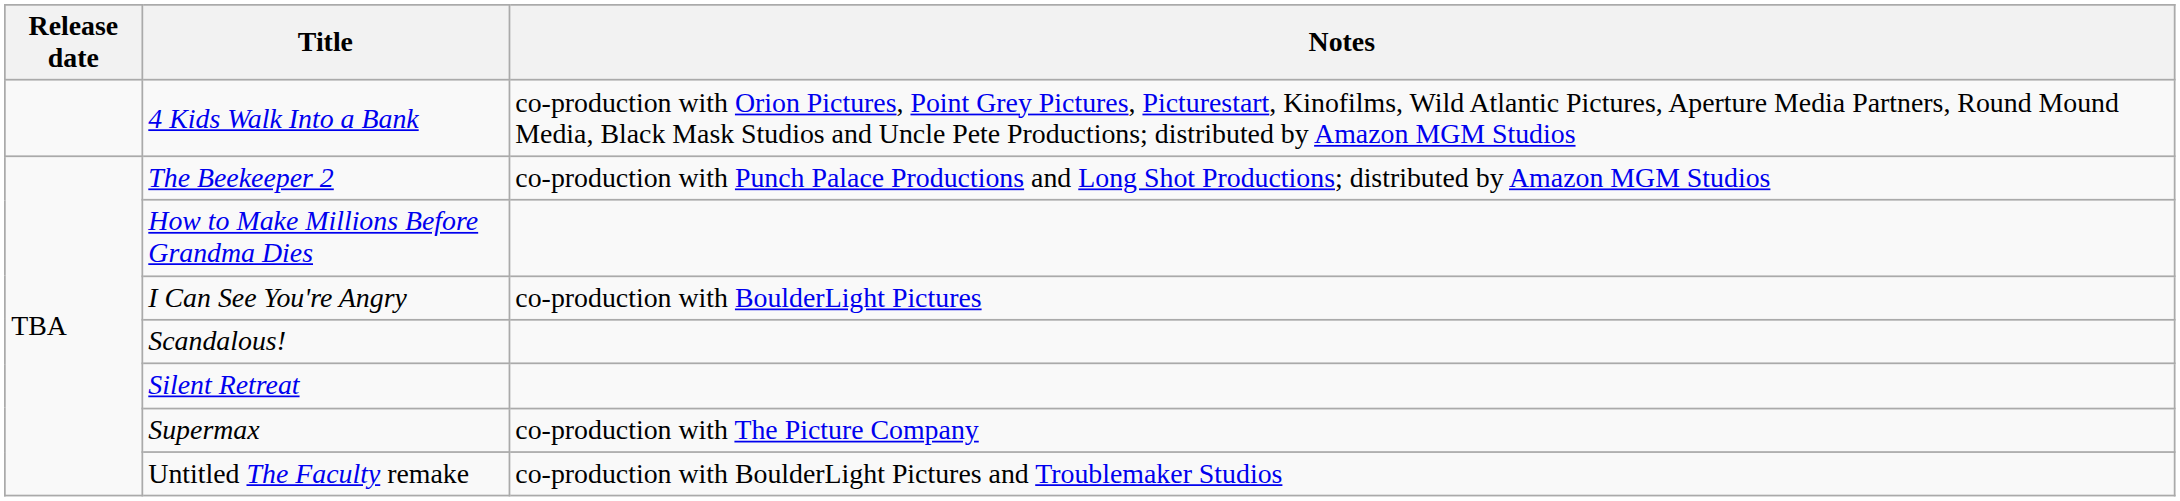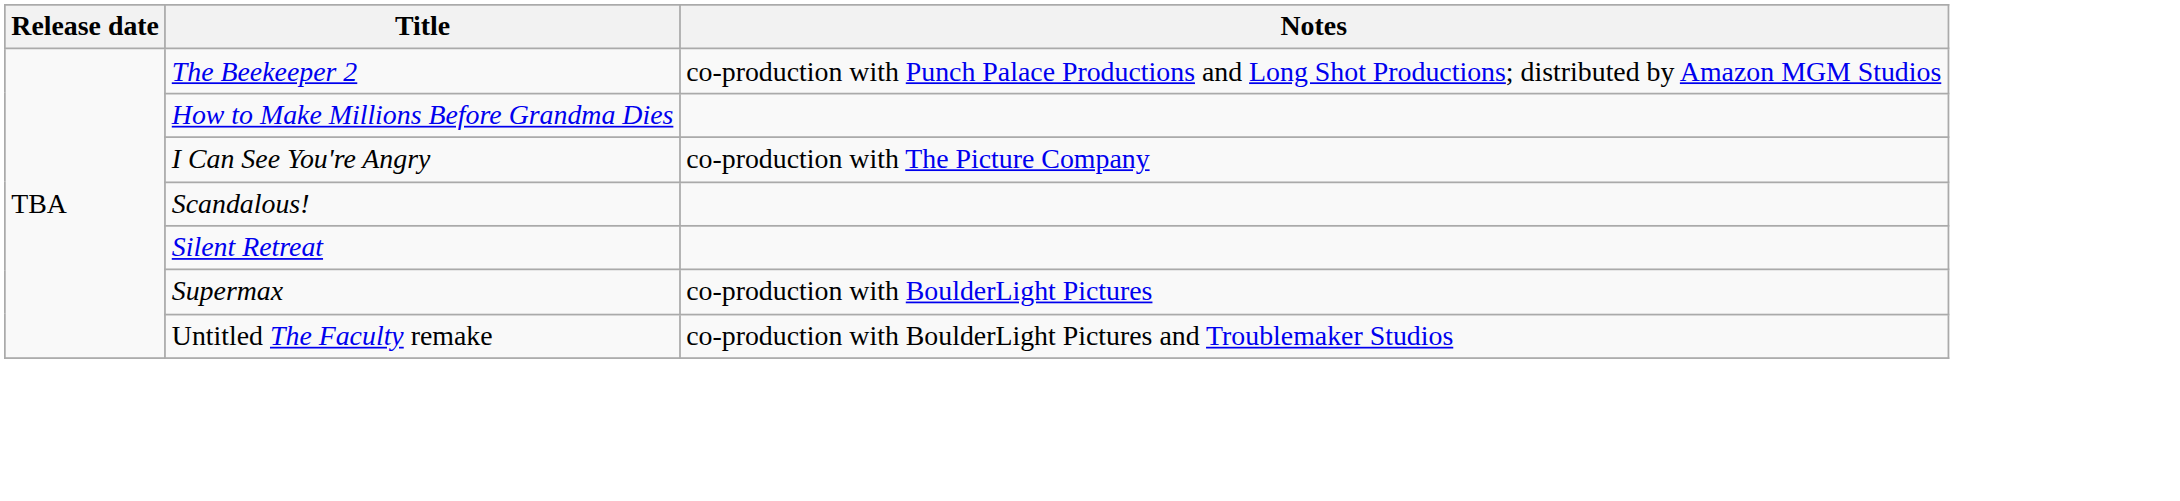- row: 4 Kids Walk Into a Bank | co-production with Orion Pictures, Point Grey Pictures, Picturestart, Kinofilms, Wild Atlantic Pictures, Aperture Media Partners, Round Mound Media, Black Mask Studios and Uncle Pete Productions; distributed by Amazon MGM Studios
I Can See You're Angry | Notes: co-production with BoulderLight Pictures -> co-production with The Picture Company
Supermax | Notes: co-production with The Picture Company -> co-production with BoulderLight Pictures
